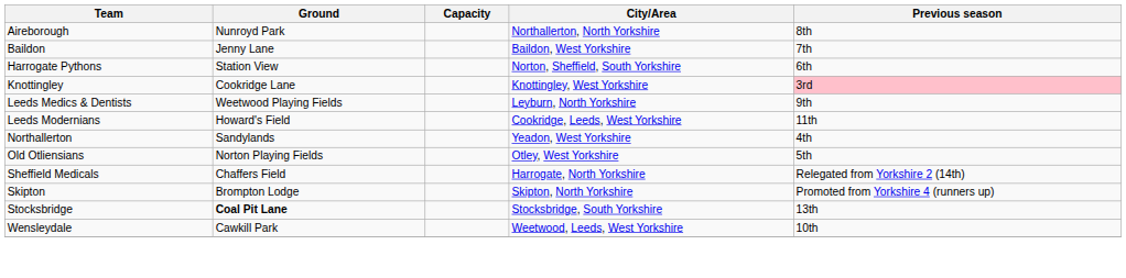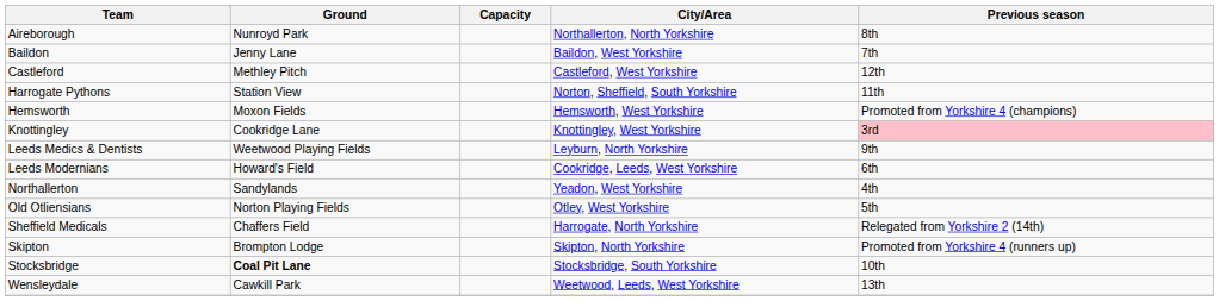+ row: Castleford | Methley Pitch | Castleford, West Yorkshire | 12th
Harrogate Pythons | Previous season: 6th -> 11th
+ row: Hemsworth | Moxon Fields | Hemsworth, West Yorkshire | Promoted from Yorkshire 4 (champions)
Leeds Modernians | Previous season: 11th -> 6th
Stocksbridge | Previous season: 13th -> 10th
Wensleydale | Previous season: 10th -> 13th
